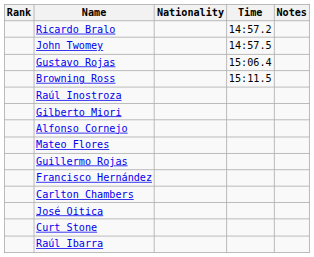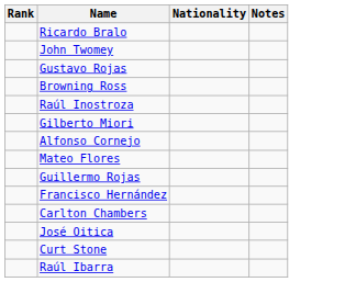- column: Time | 14:57.2 | 14:57.5 | 15:06.4 | 15:11.5
